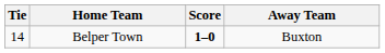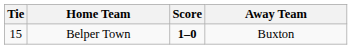Belper Town | Tie: 14 -> 15
